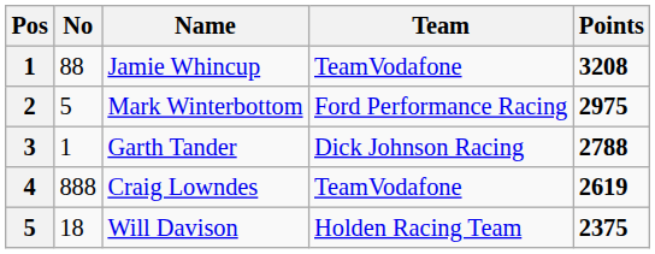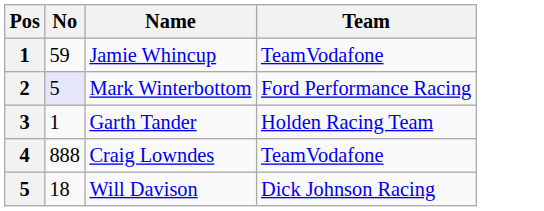- column: Points | 3208 | 2975 | 2788 | 2619 | 2375
Jamie Whincup | No: 88 -> 59
Mark Winterbottom | No: no background -> lavender background
Garth Tander | Team: Dick Johnson Racing -> Holden Racing Team
Will Davison | Team: Holden Racing Team -> Dick Johnson Racing
